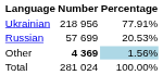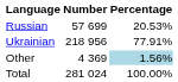rows swapped: Ukrainian <-> Russian
Other | Number: bold -> normal
